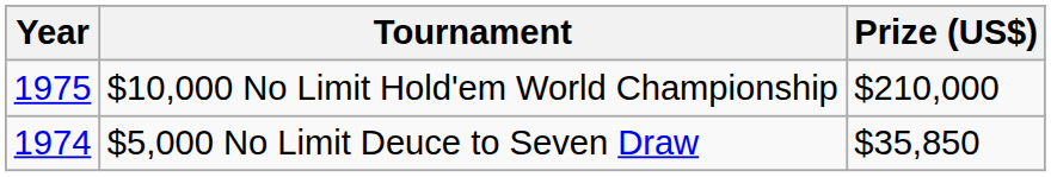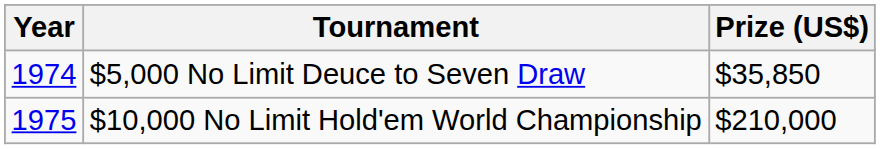rows swapped: $5,000 No Limit Deuce to Seven Draw <-> $10,000 No Limit Hold'em World Championship
